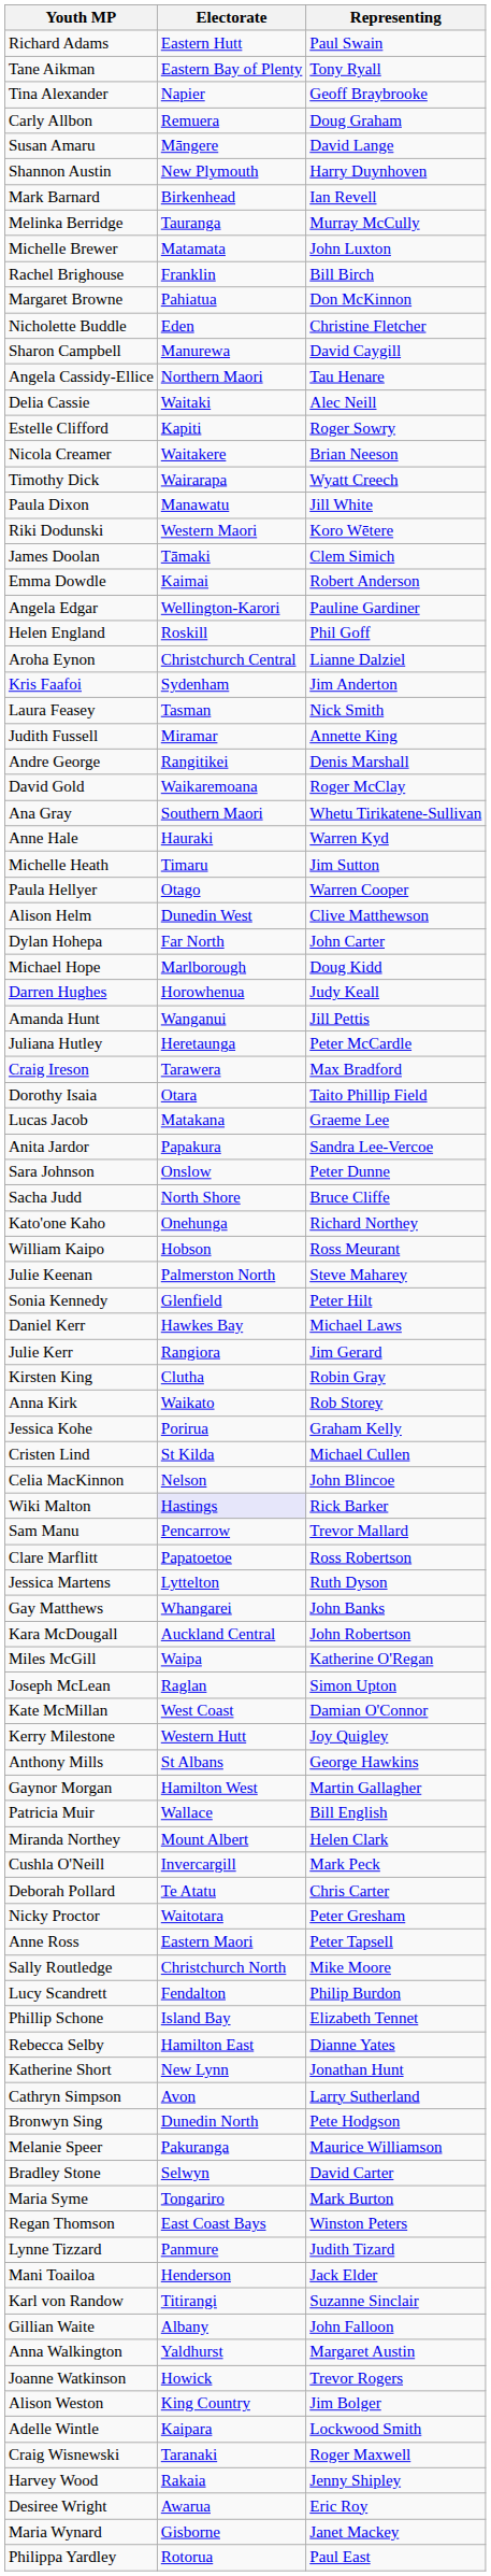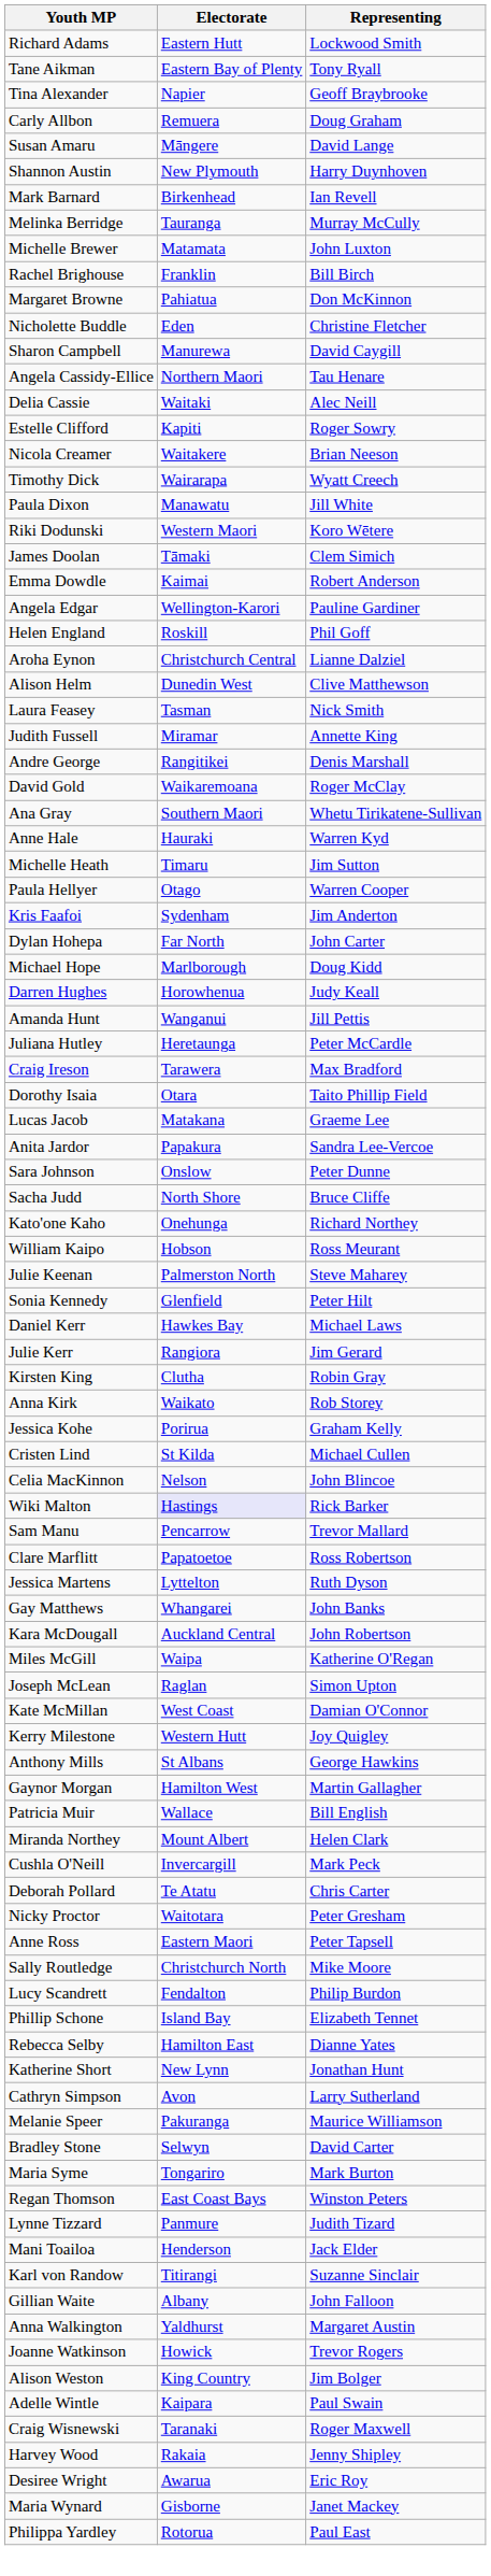Richard Adams | Representing: Paul Swain -> Lockwood Smith
rows swapped: Kris Faafoi <-> Alison Helm
- row: Bronwyn Sing | Dunedin North | Pete Hodgson
Adelle Wintle | Representing: Lockwood Smith -> Paul Swain
